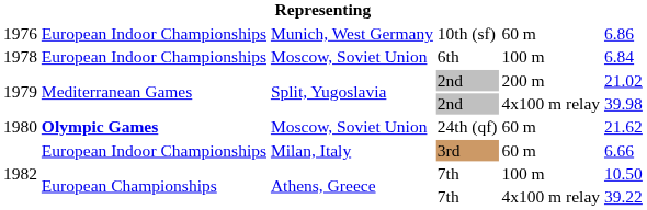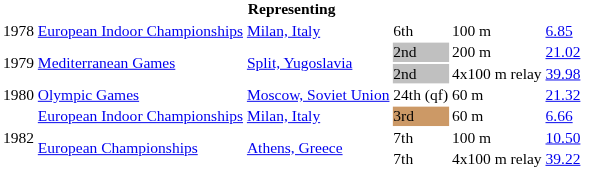- row: 1976 | European Indoor Championships | Munich, West Germany | 10th (sf) | 60 m | 6.86
6th | column 3: Moscow, Soviet Union -> Milan, Italy
6th | column 6: 6.84 -> 6.85
24th (qf) | column 2: bold -> normal
24th (qf) | column 6: 21.62 -> 21.32
